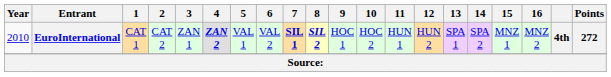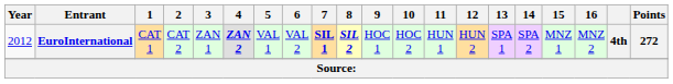EuroInternational | Year: 2010 -> 2012
